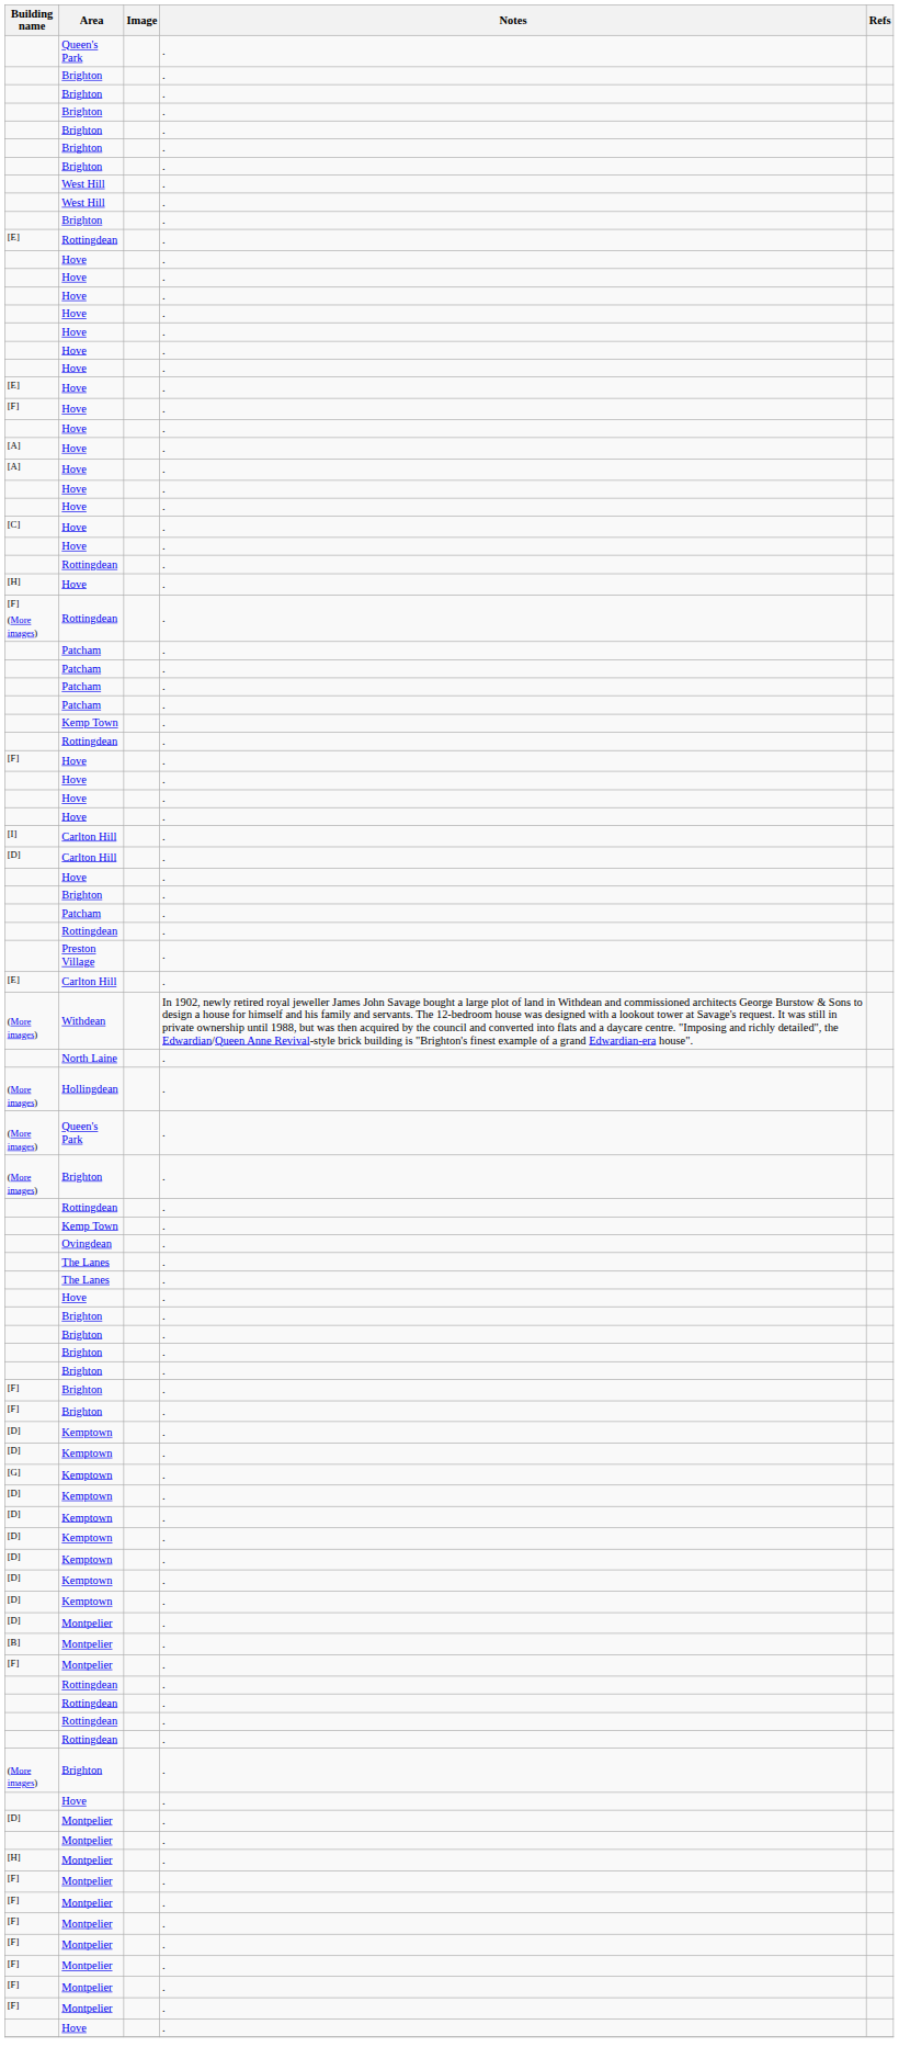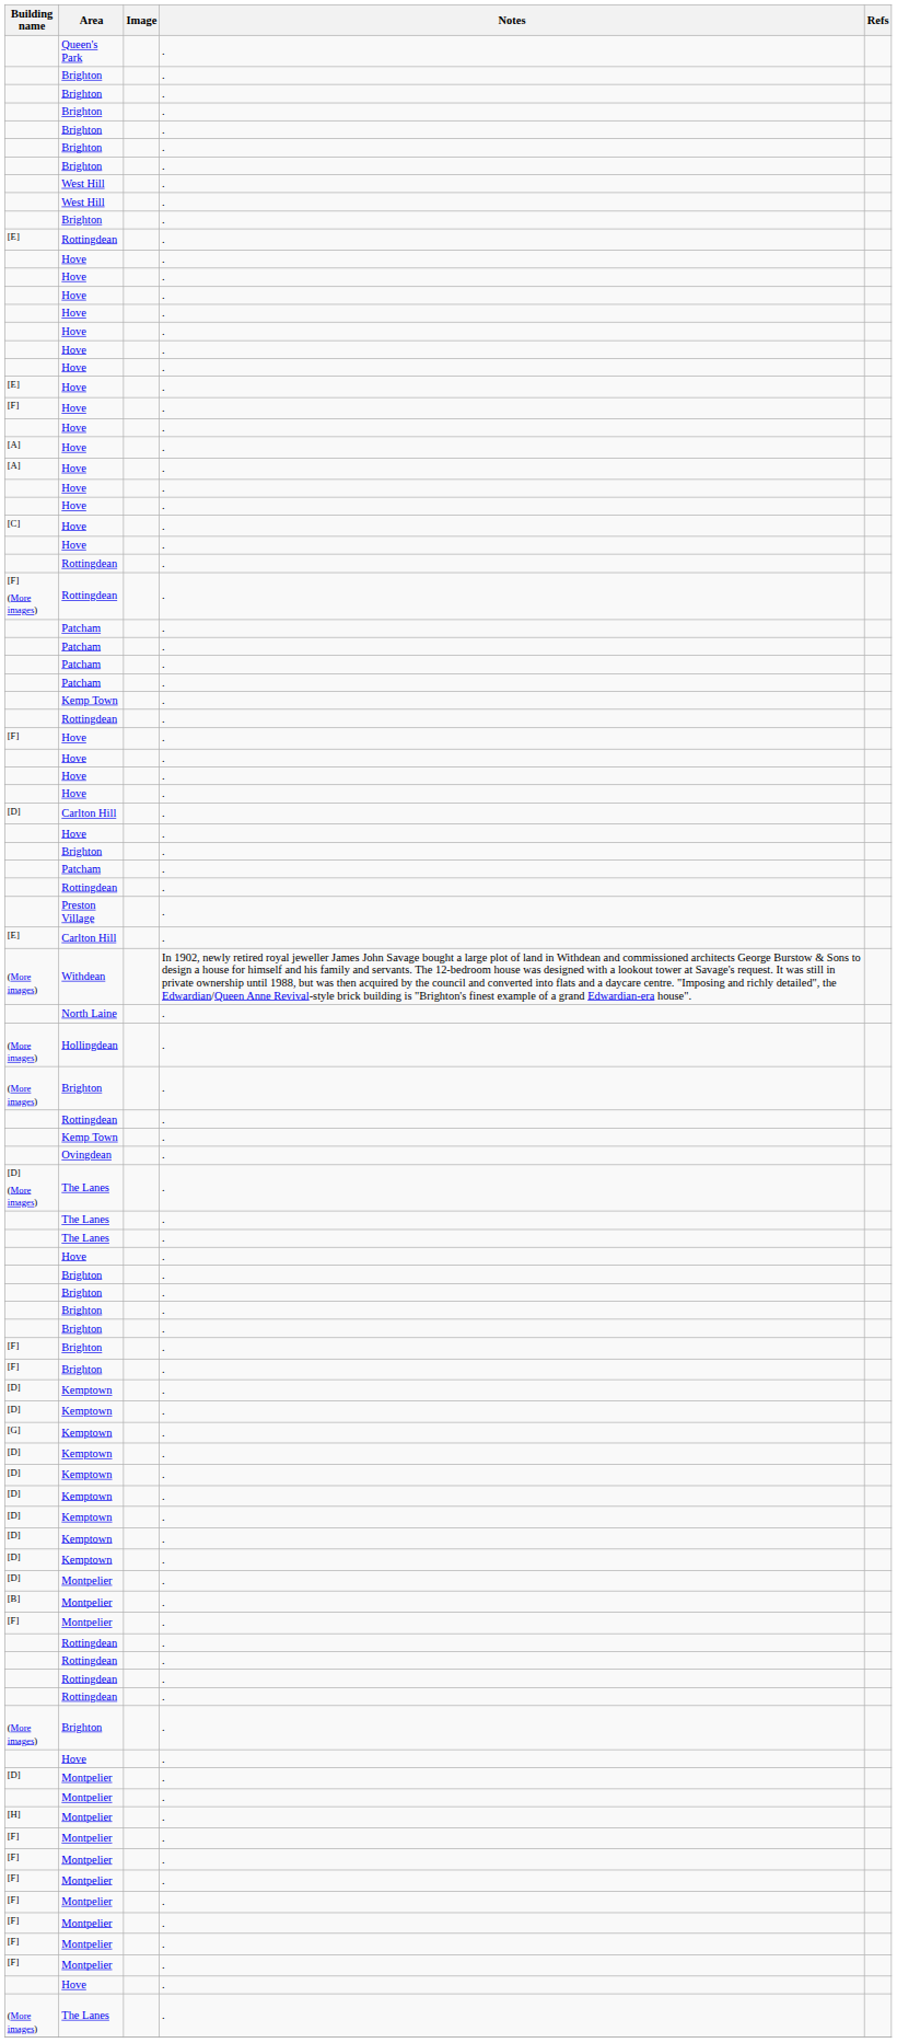- row: [H] | Hove | .
- row: [I] | Carlton Hill | .
- row: (More images) | Queen's Park | .
+ row: [D] (More images) | The Lanes | .
+ row: (More images) | The Lanes | .
